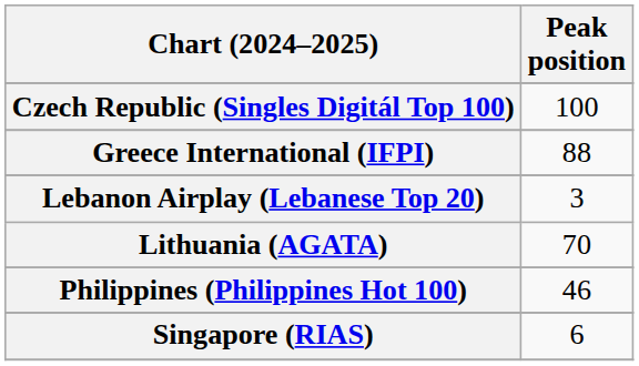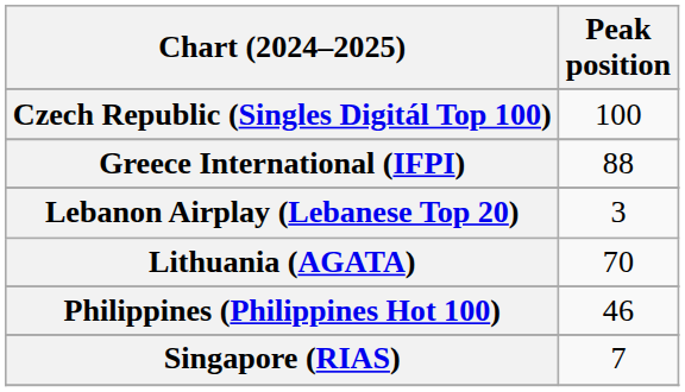Singapore (RIAS) | Peak position: 6 -> 7
